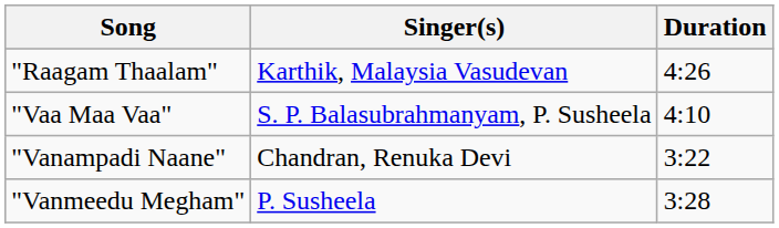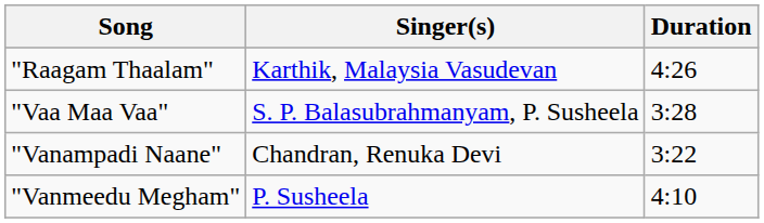"Vaa Maa Vaa" | Duration: 4:10 -> 3:28
"Vanmeedu Megham" | Duration: 3:28 -> 4:10
